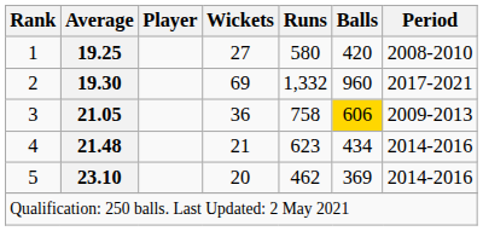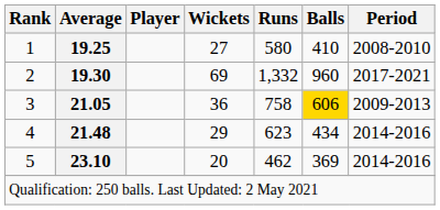1 | Balls: 420 -> 410
4 | Wickets: 21 -> 29
